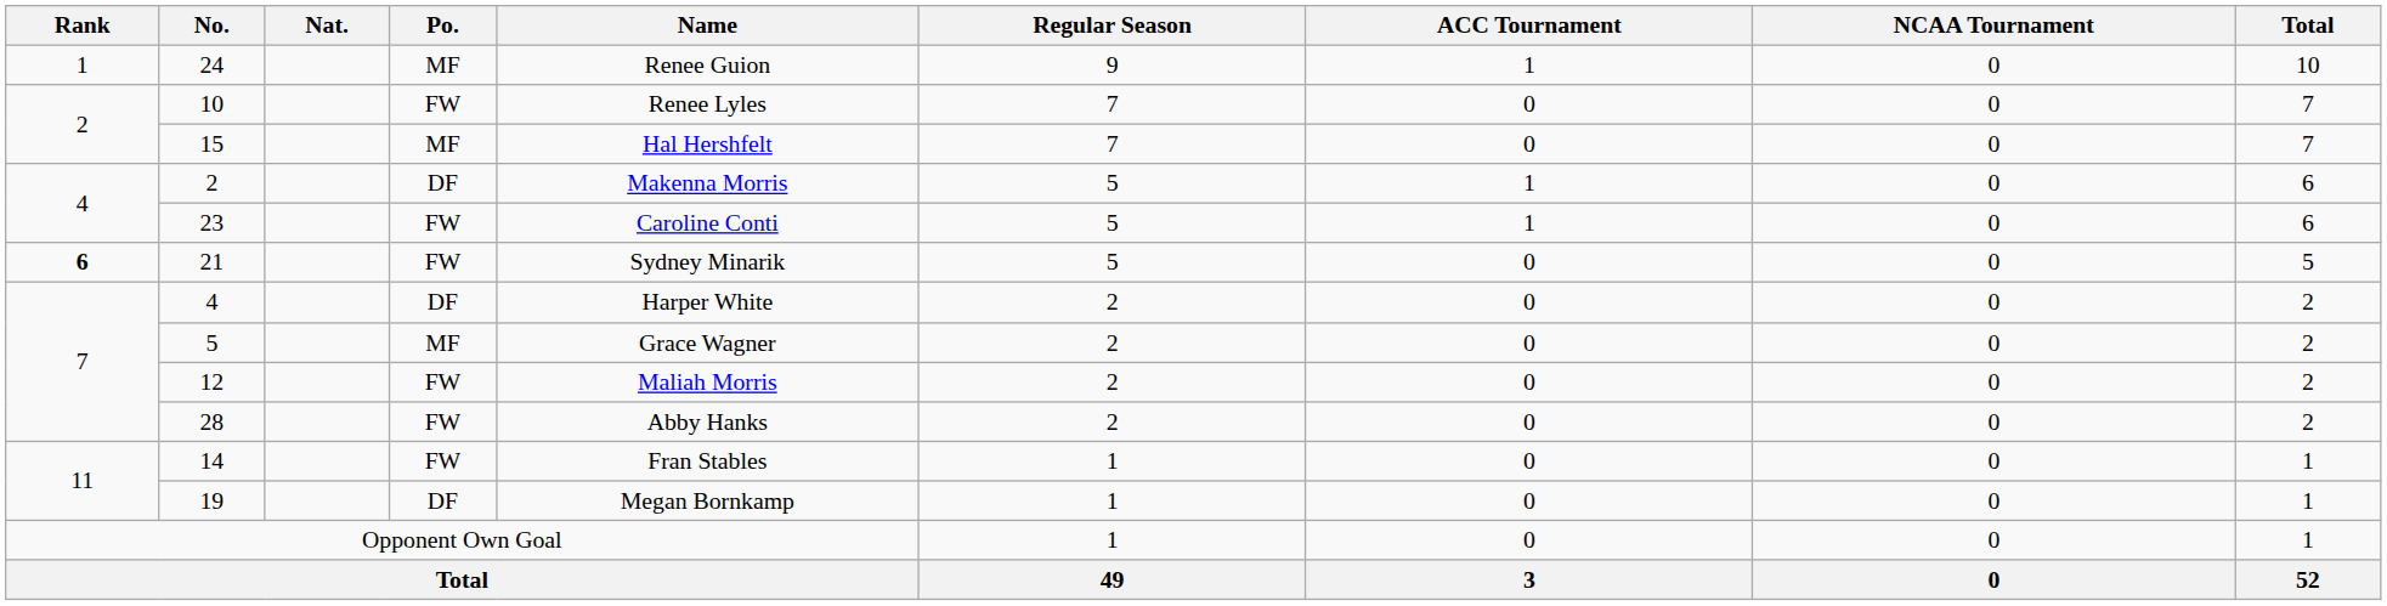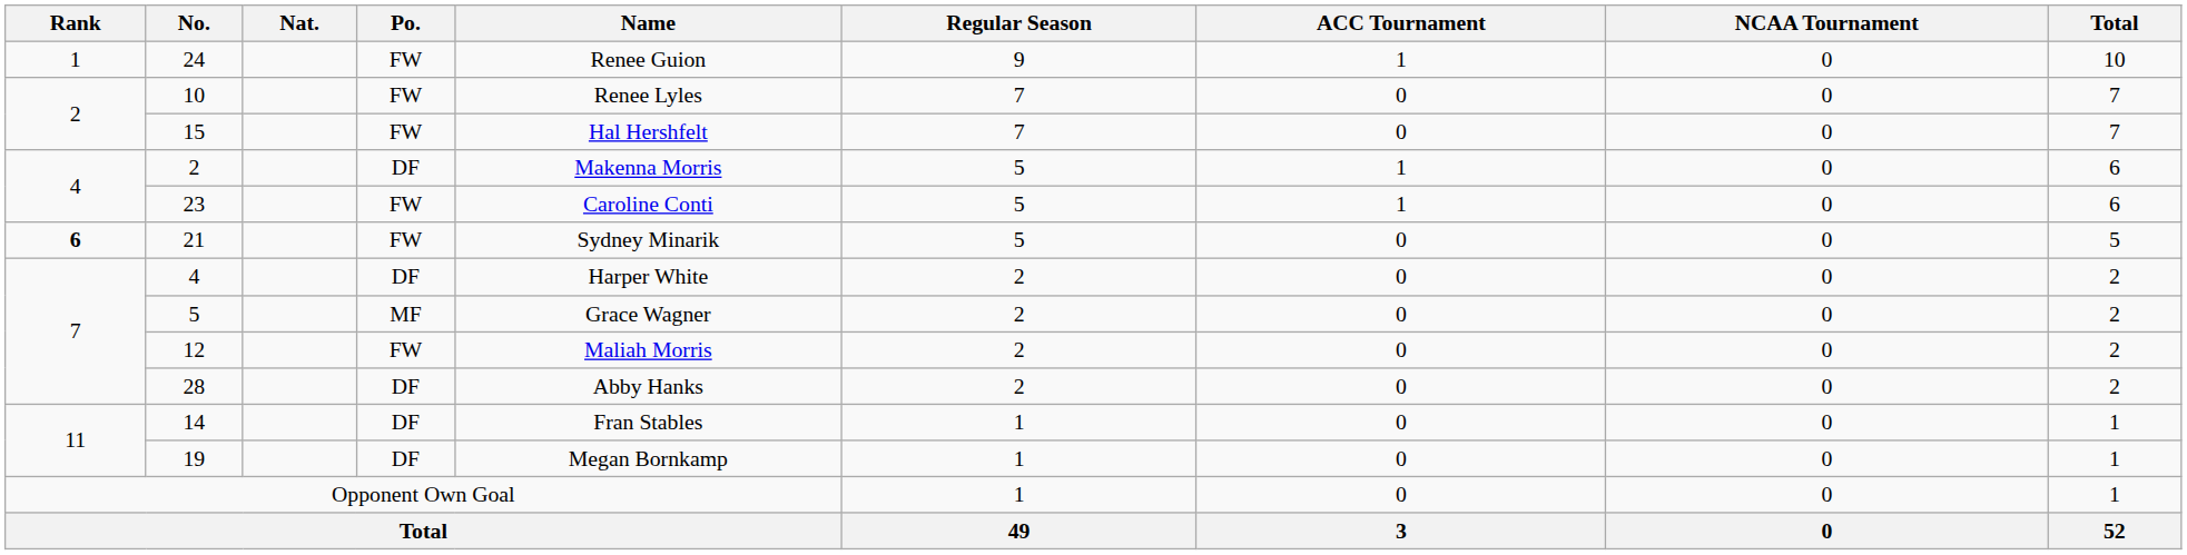24 | Po.: MF -> FW
15 | Po.: MF -> FW
28 | Po.: FW -> DF
14 | Po.: FW -> DF
